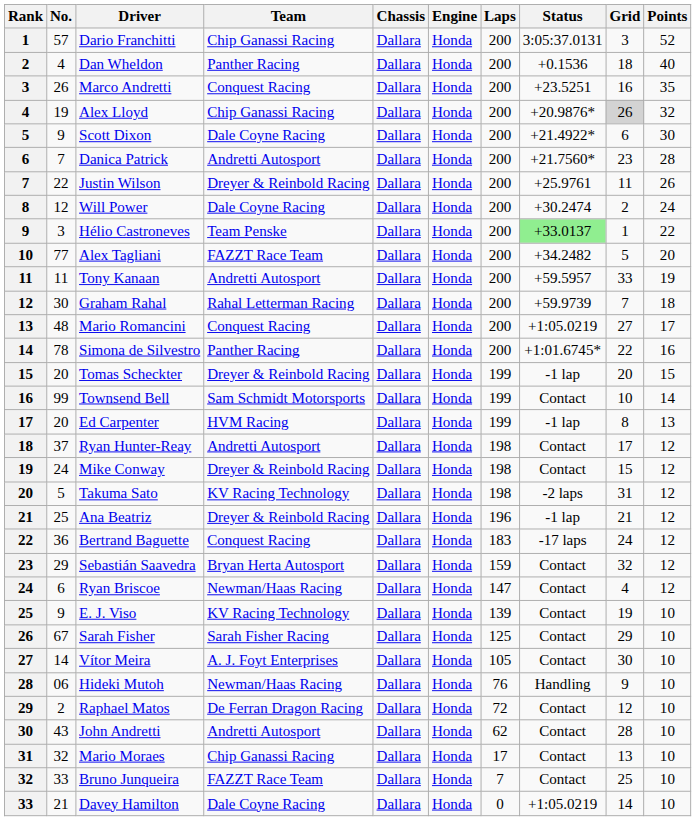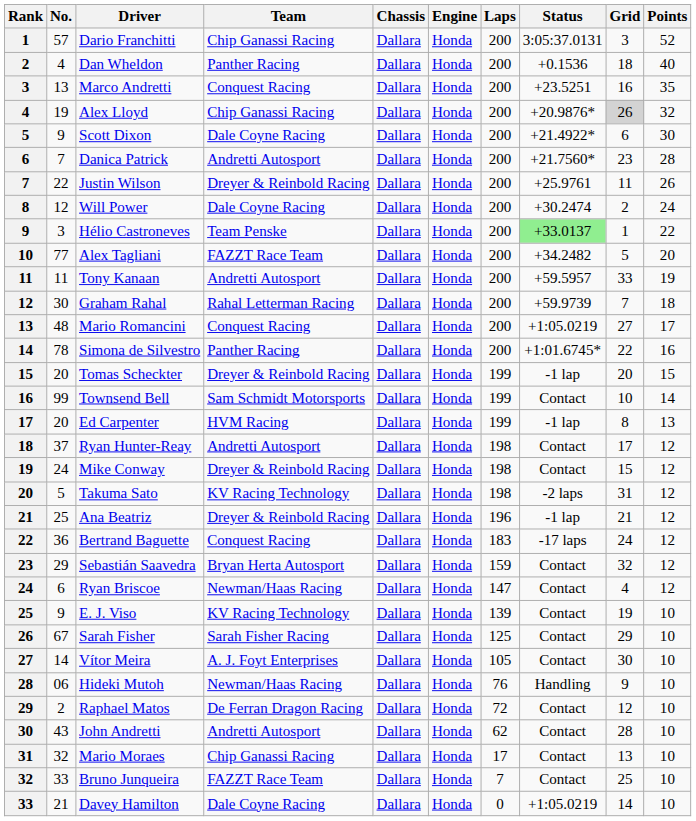Marco Andretti | No.: 26 -> 13
